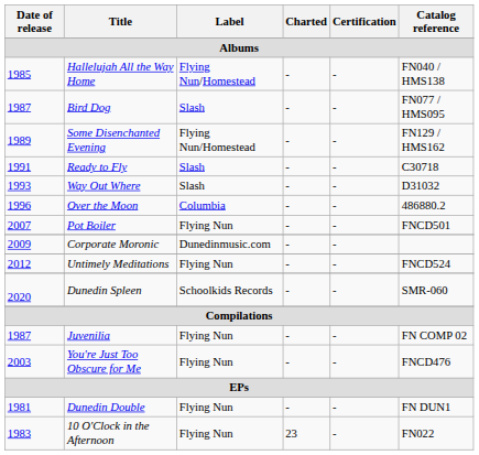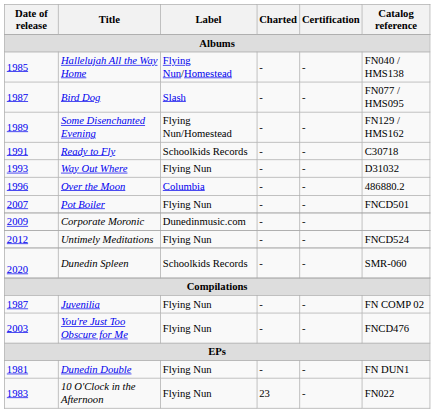Ready to Fly | Label: Slash -> Schoolkids Records
Way Out Where | Label: Slash -> Flying Nun
